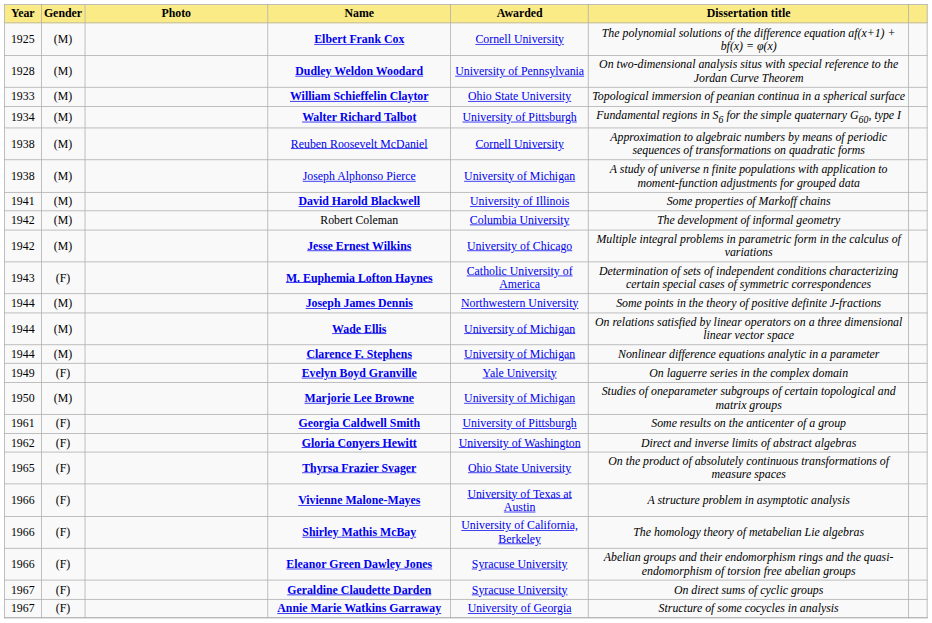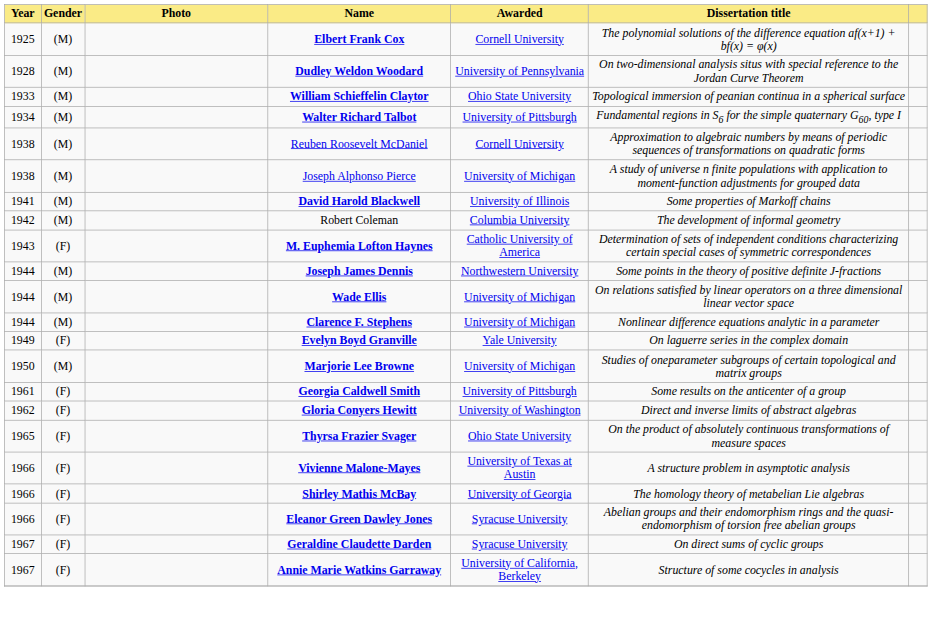- row: 1942 | (M) | Jesse Ernest Wilkins | University of Chicago | Multiple integral problems in parametric form in the calculus of variations
Shirley Mathis McBay | Awarded: University of California, Berkeley -> University of Georgia
Annie Marie Watkins Garraway | Awarded: University of Georgia -> University of California, Berkeley
